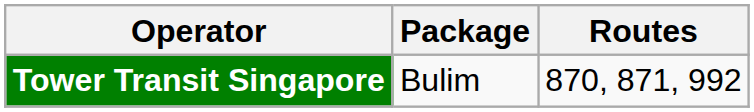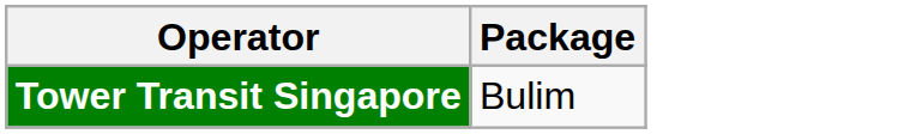- column: Routes | 870, 871, 992
